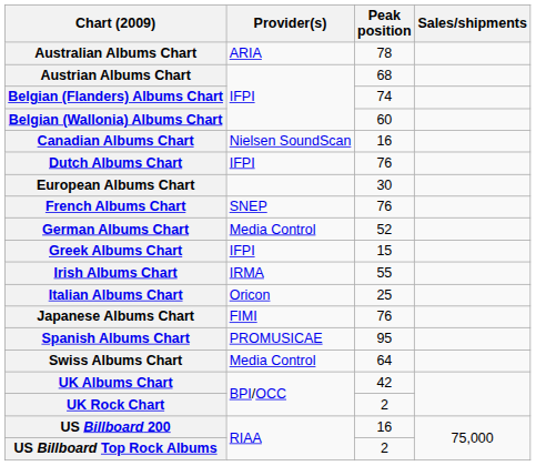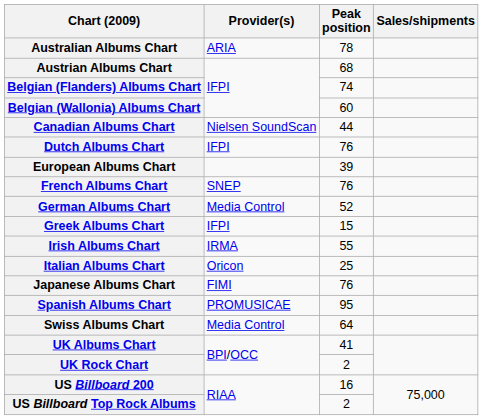Canadian Albums Chart | Peak position: 16 -> 44
European Albums Chart | Peak position: 30 -> 39
UK Albums Chart | Peak position: 42 -> 41
